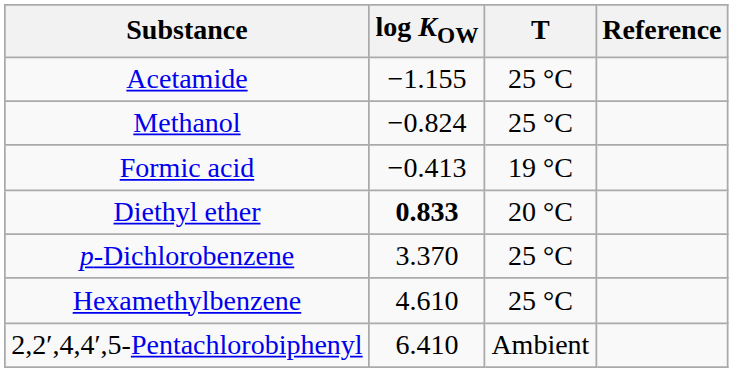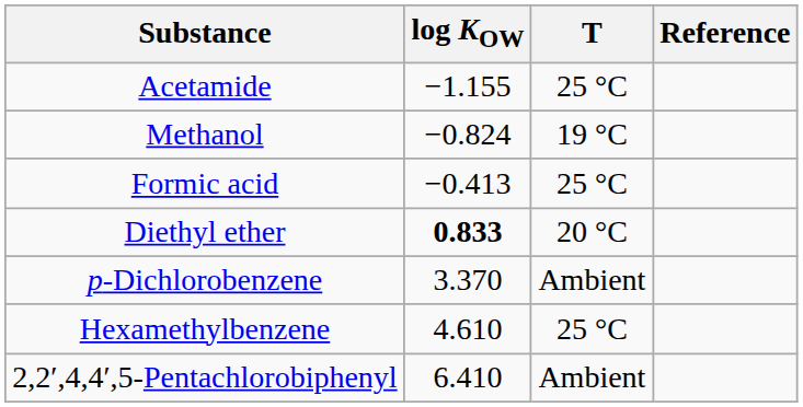Methanol | T: 25 °C -> 19 °C
Formic acid | T: 19 °C -> 25 °C
p-Dichlorobenzene | T: 25 °C -> Ambient
